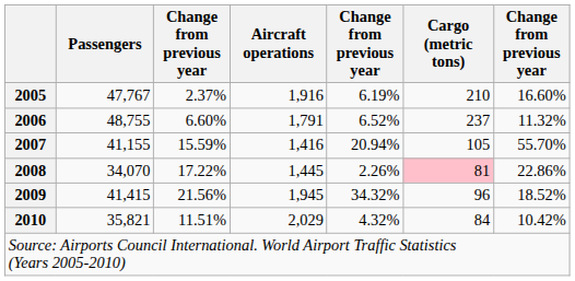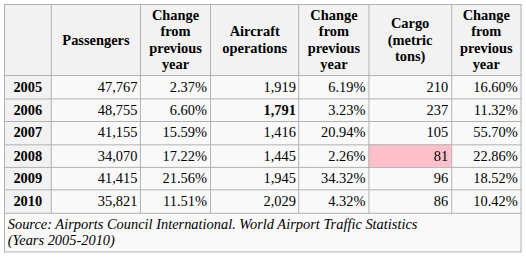2005 | Aircraft operations: 1,916 -> 1,919
2006 | Aircraft operations: normal -> bold
2006 | column 5: 6.52% -> 3.23%
2010 | Cargo (metric tons): 84 -> 86
